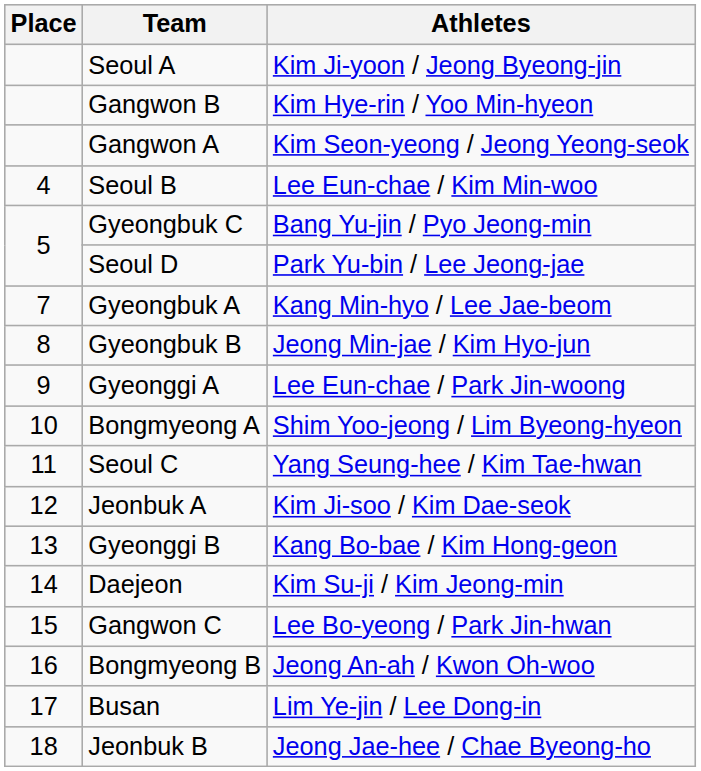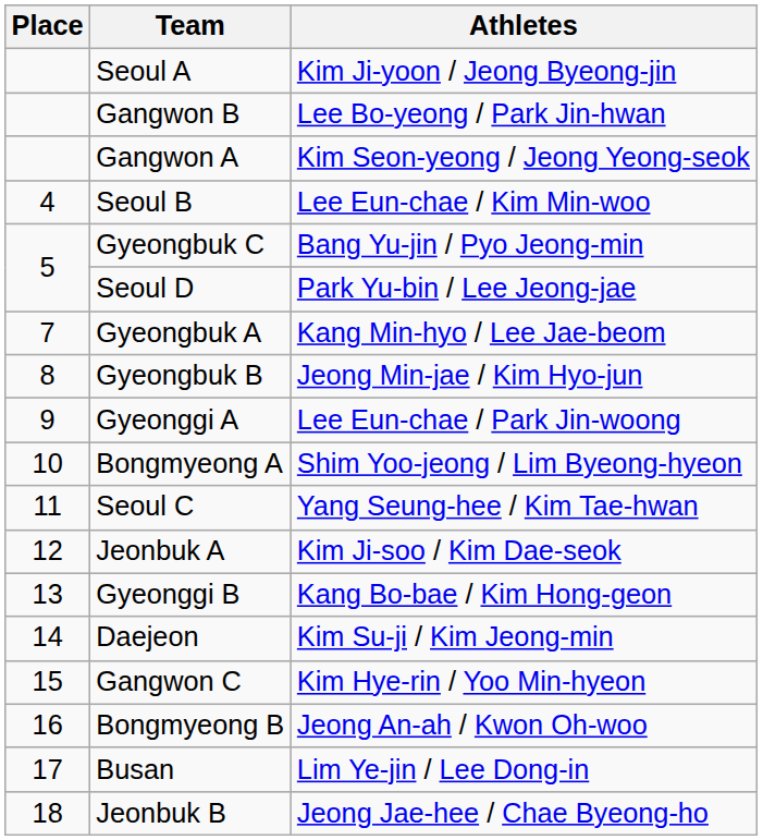Gangwon B | Athletes: Kim Hye-rin / Yoo Min-hyeon -> Lee Bo-yeong / Park Jin-hwan
Gangwon C | Athletes: Lee Bo-yeong / Park Jin-hwan -> Kim Hye-rin / Yoo Min-hyeon
